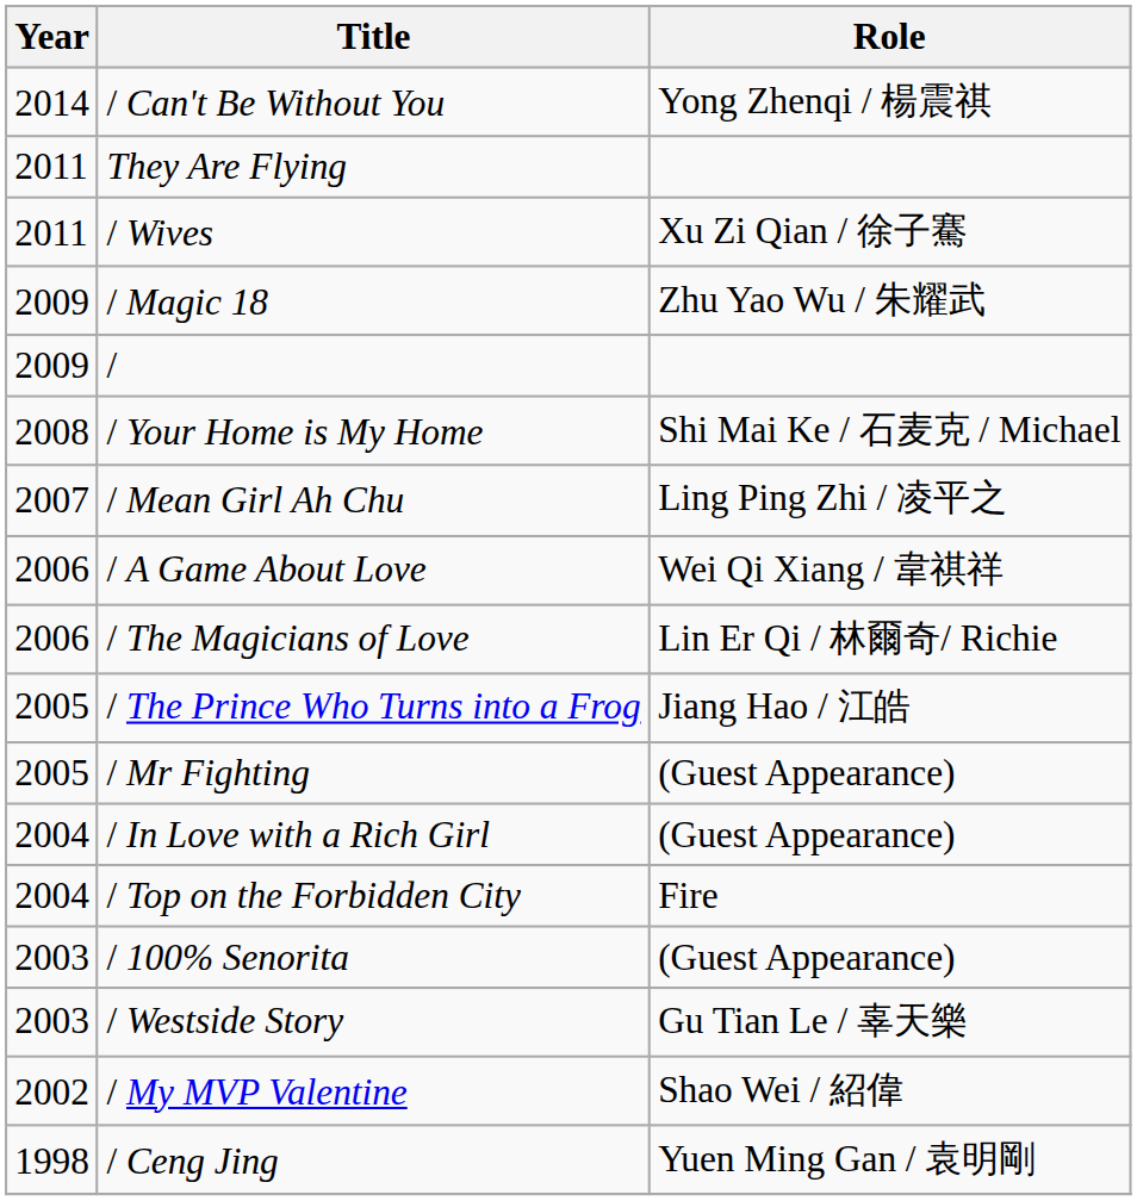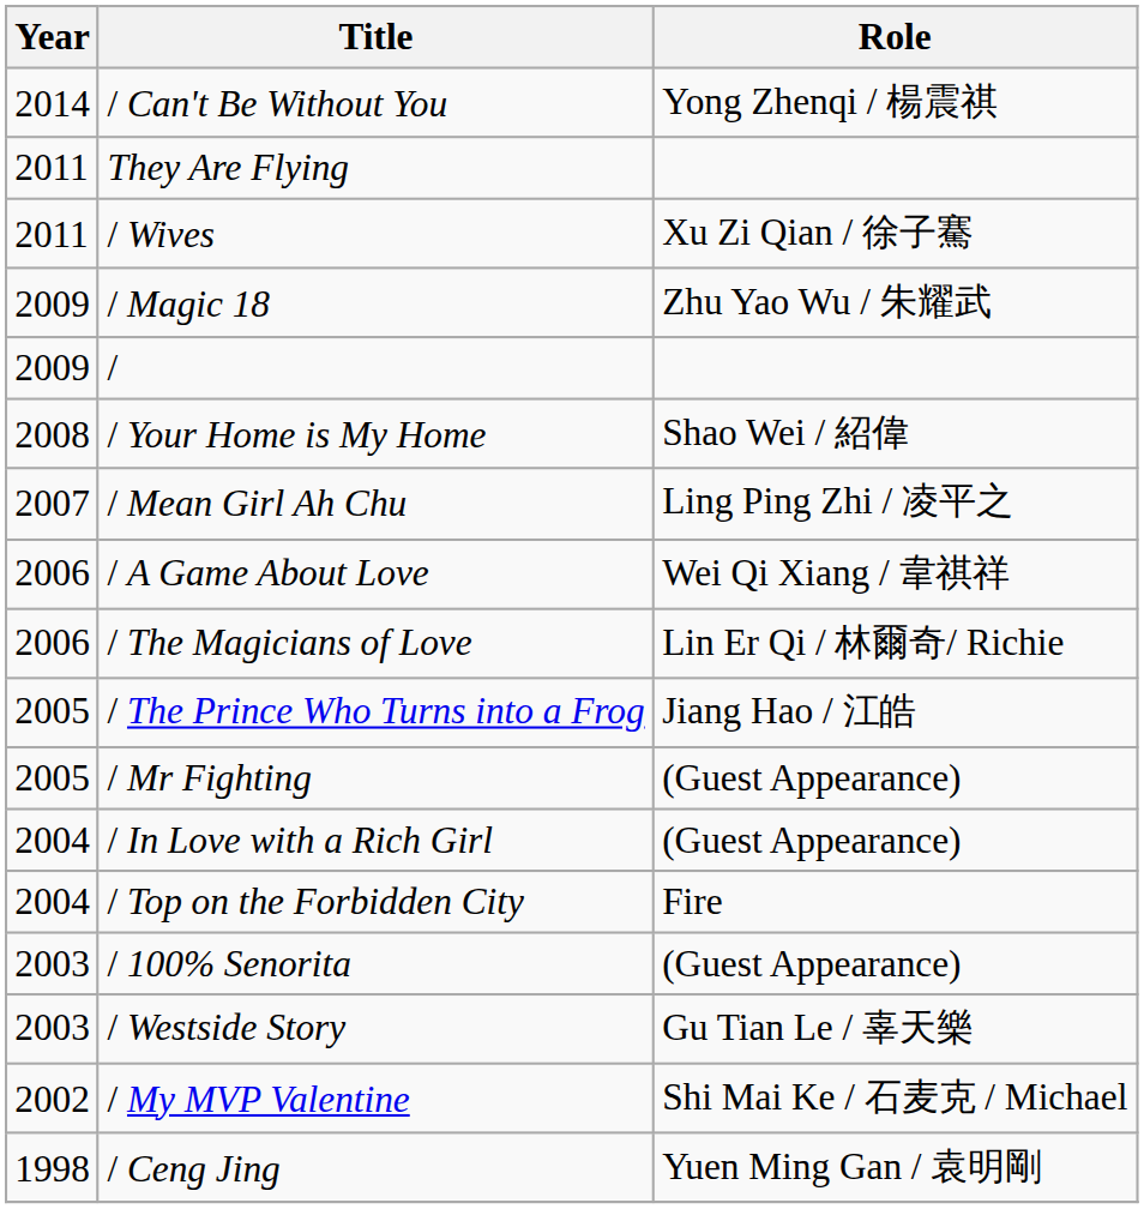/ Your Home is My Home | Role: Shi Mai Ke / 石麦克 / Michael -> Shao Wei / 紹偉
/ My MVP Valentine | Role: Shao Wei / 紹偉 -> Shi Mai Ke / 石麦克 / Michael
